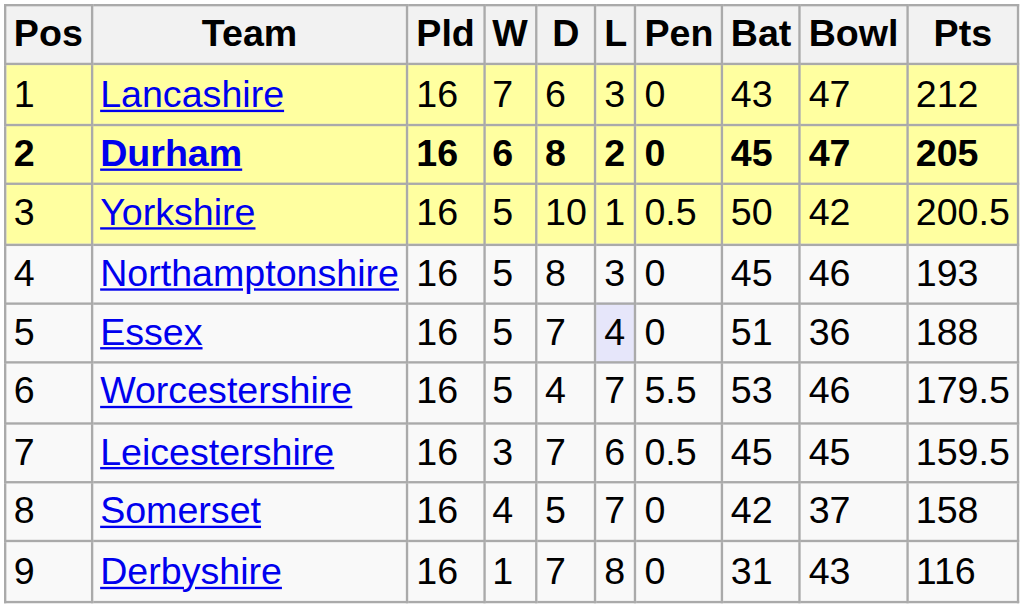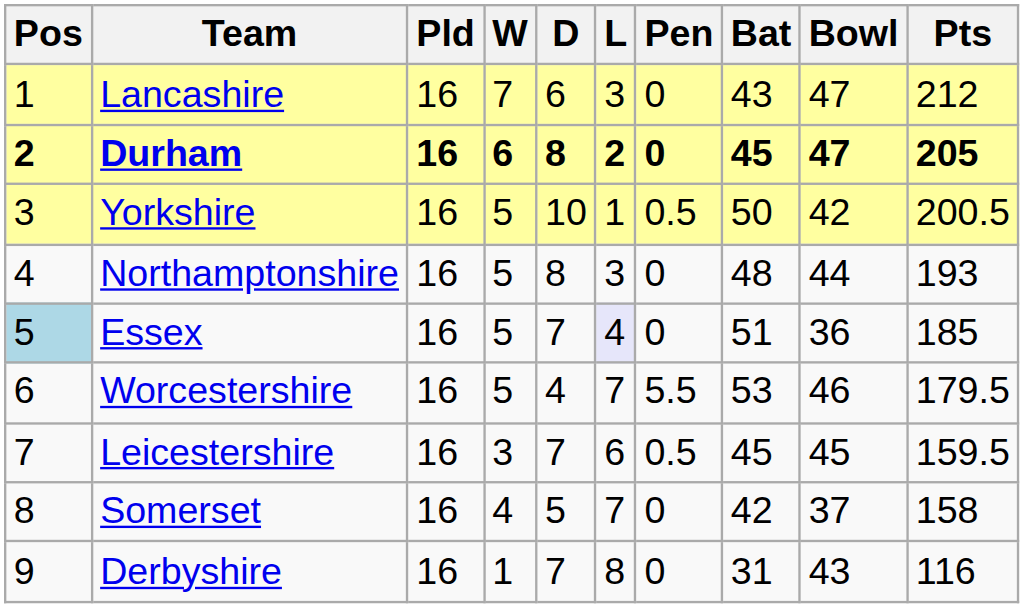Northamptonshire | Bat: 45 -> 48
Northamptonshire | Bowl: 46 -> 44
Essex | Pos: no background -> lightblue background
Essex | Pts: 188 -> 185
